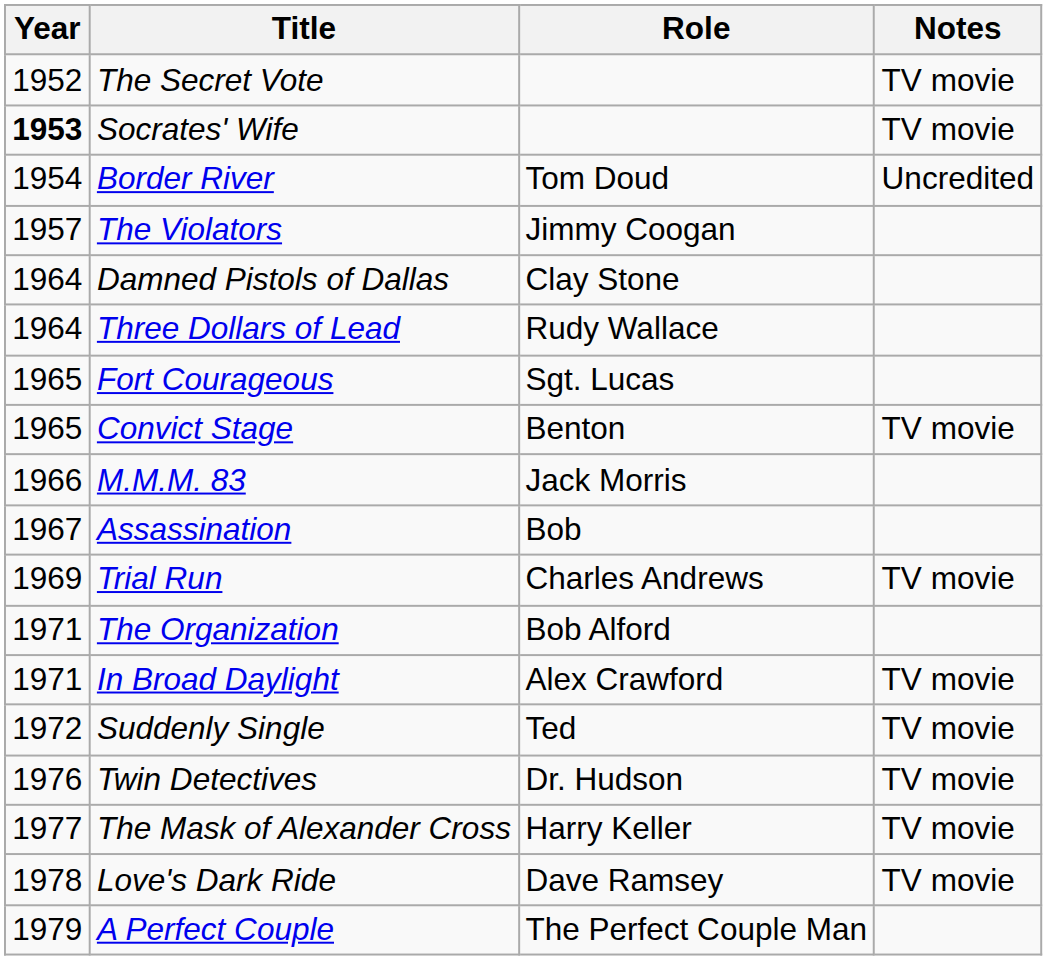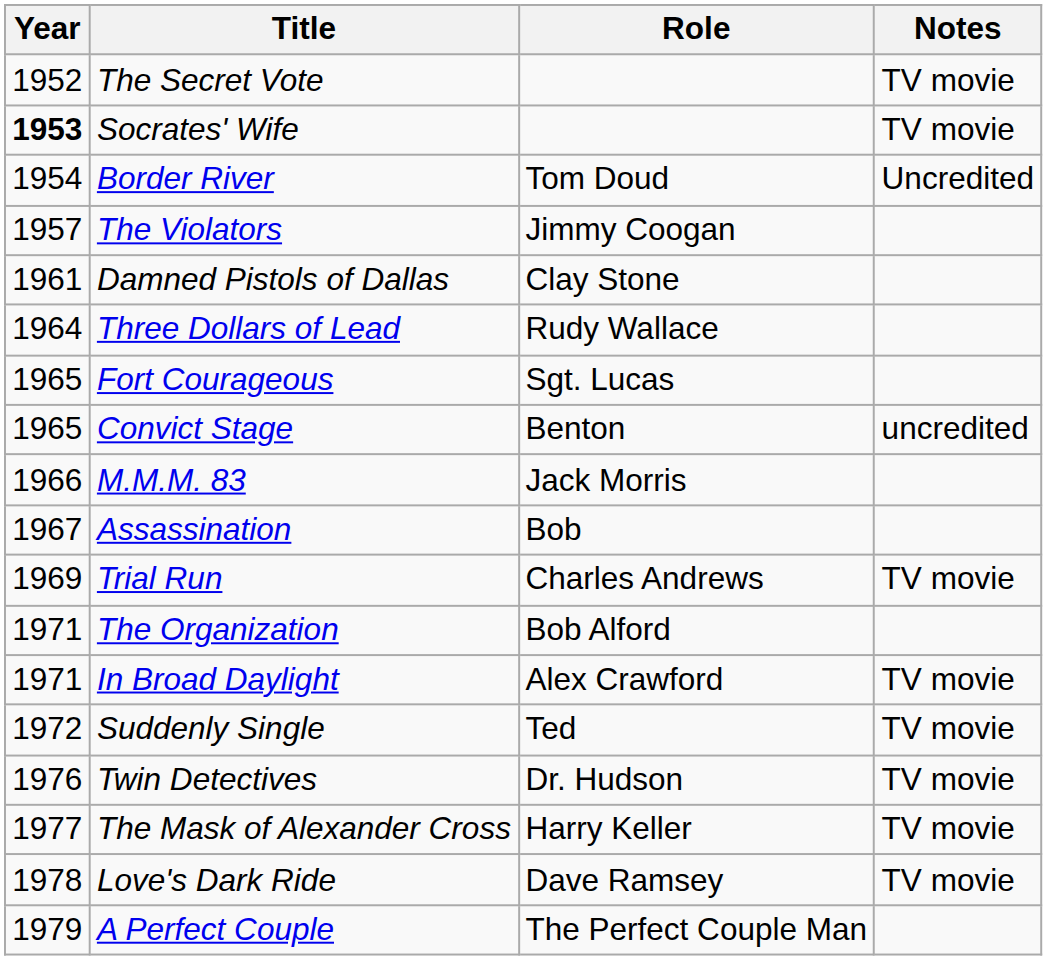Damned Pistols of Dallas | Year: 1964 -> 1961
Convict Stage | Notes: TV movie -> uncredited
